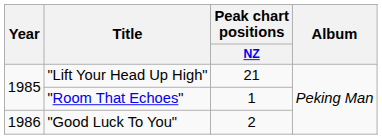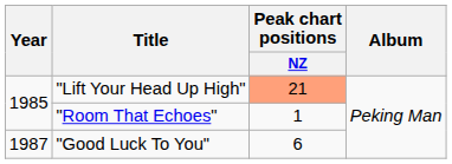"Lift Your Head Up High" | Peak chart positions / NZ: no background -> lightsalmon background
"Good Luck To You" | Year: 1986 -> 1987
"Good Luck To You" | Peak chart positions / NZ: 2 -> 6
